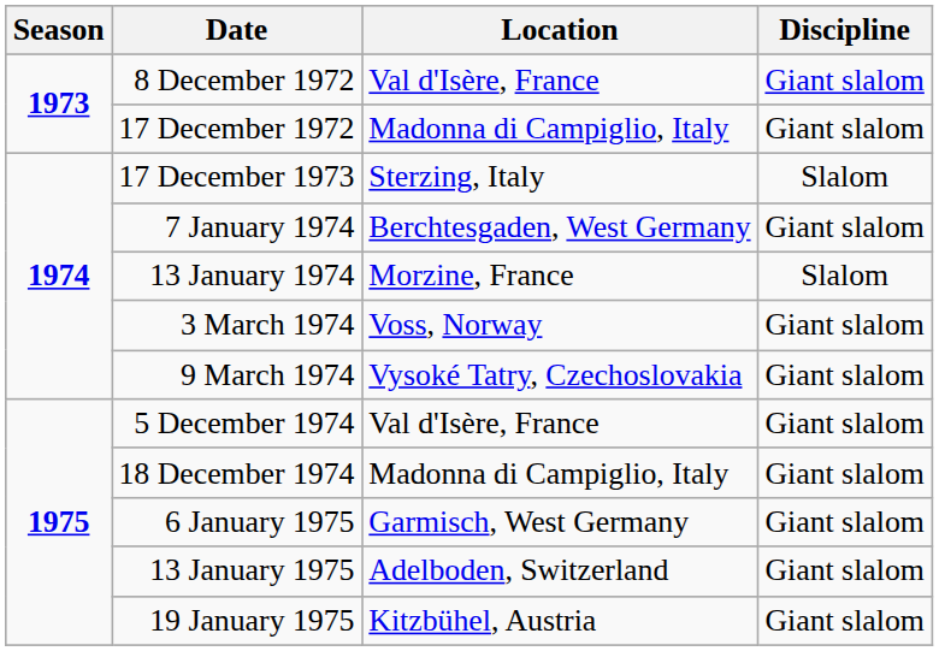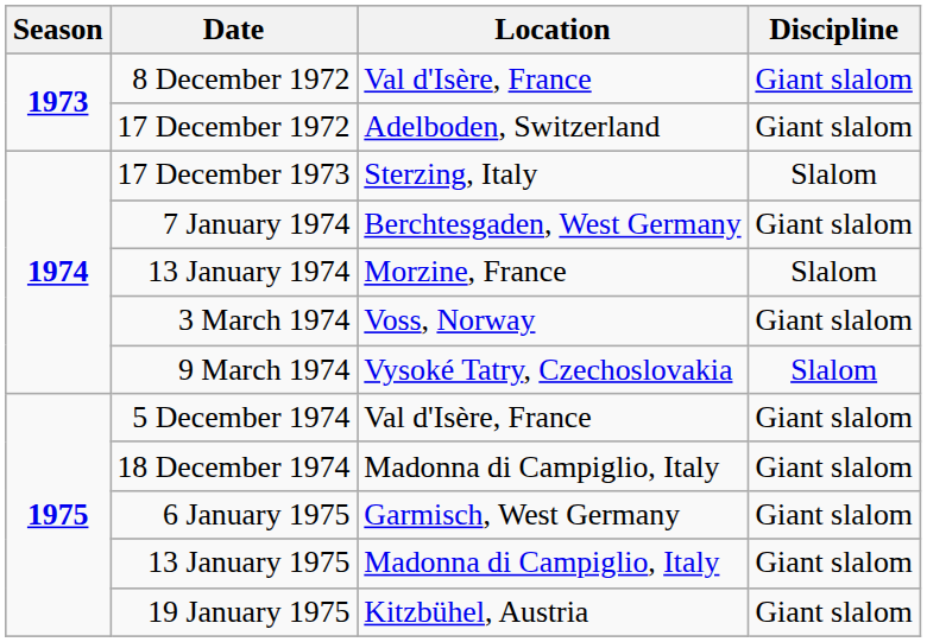17 December 1972 | Location: Madonna di Campiglio, Italy -> Adelboden, Switzerland
9 March 1974 | Discipline: Giant slalom -> Slalom
13 January 1975 | Location: Adelboden, Switzerland -> Madonna di Campiglio, Italy
